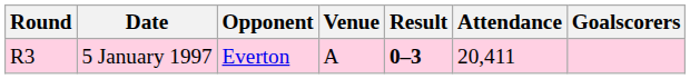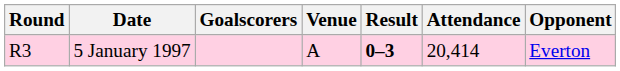columns swapped: Opponent <-> Goalscorers
5 January 1997 | Attendance: 20,411 -> 20,414
